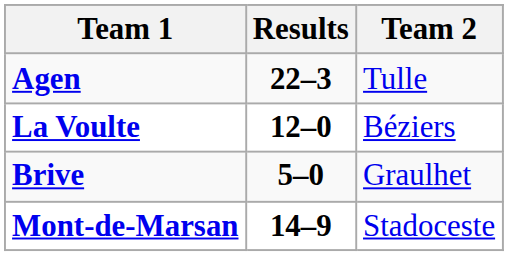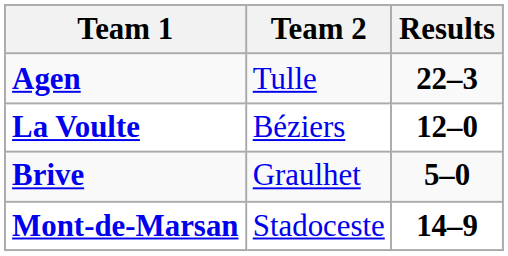columns swapped: Team 2 <-> Results
